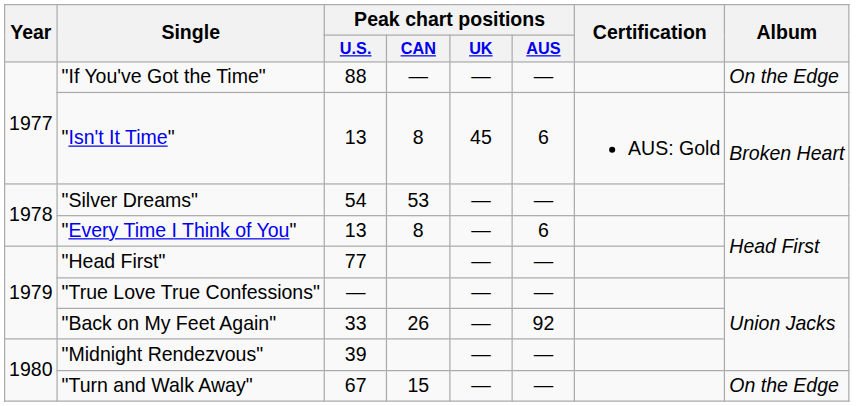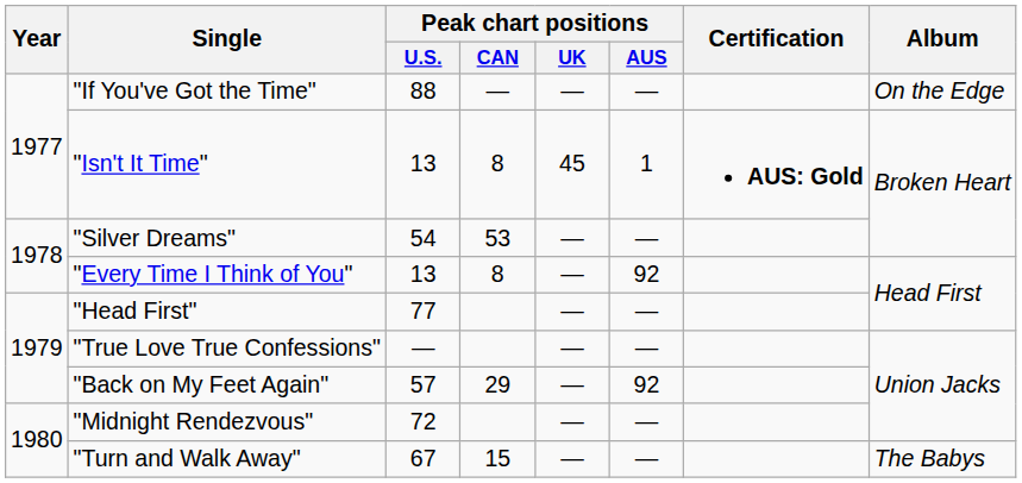"Isn't It Time" | Peak chart positions / AUS: 6 -> 1
"Isn't It Time" | Certification: normal -> bold
"Every Time I Think of You" | Peak chart positions / AUS: 6 -> 92
"Back on My Feet Again" | Peak chart positions / U.S.: 33 -> 57
"Back on My Feet Again" | Peak chart positions / CAN: 26 -> 29
"Midnight Rendezvous" | Peak chart positions / U.S.: 39 -> 72
"Turn and Walk Away" | Album: On the Edge -> The Babys
